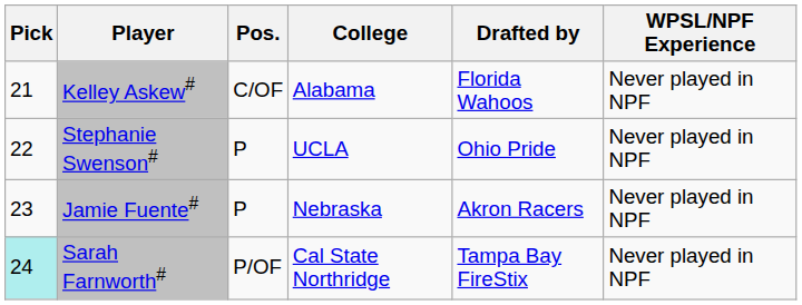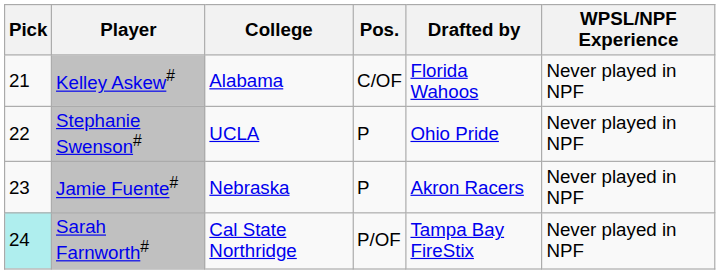columns swapped: Pos. <-> College
